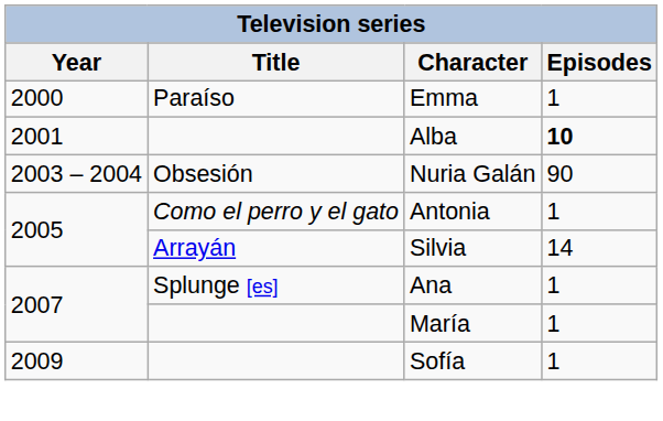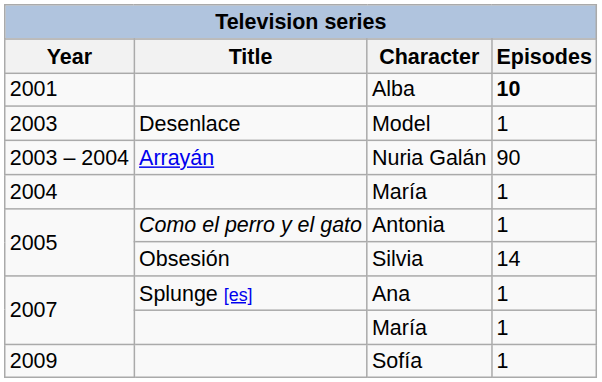- row: 2000 | Paraíso | Emma | 1
+ row: 2003 | Desenlace | Model | 1
Nuria Galán | Title: Obsesión -> Arrayán
+ row: 2004 | María | 1
Silvia | Title: Arrayán -> Obsesión
